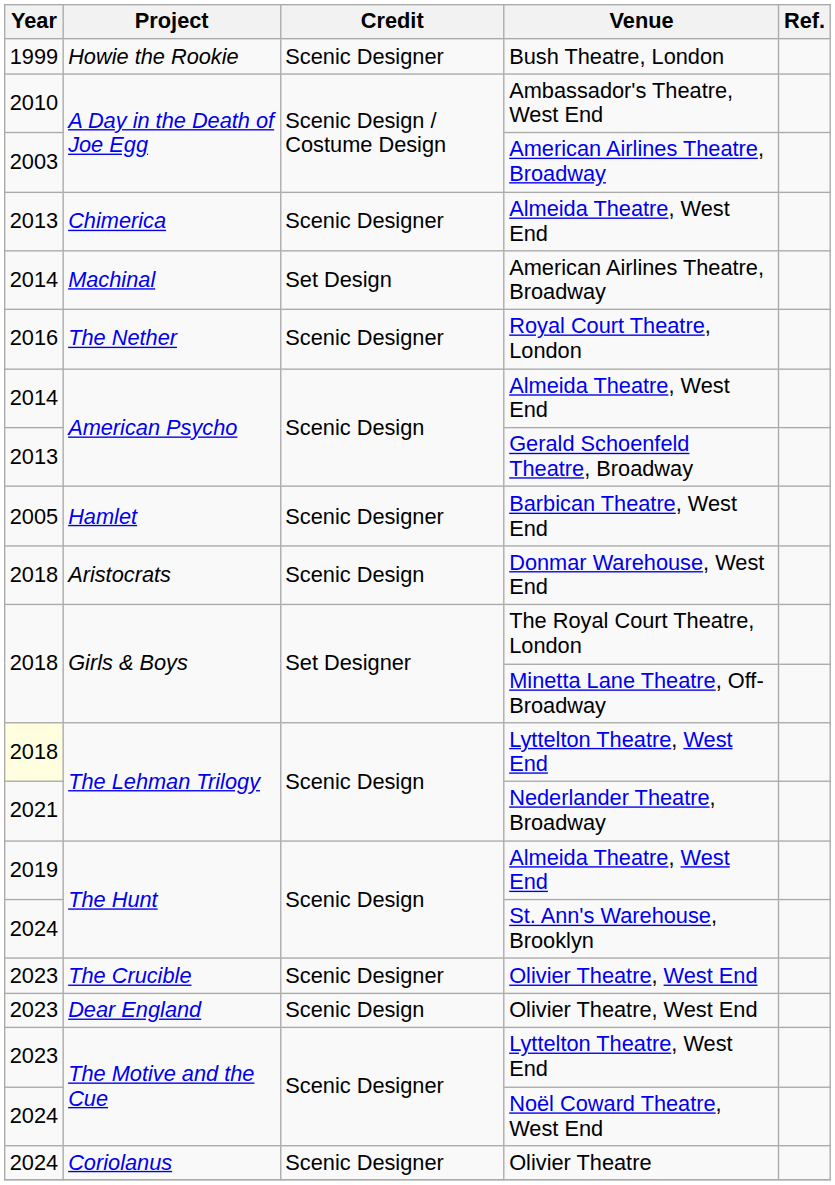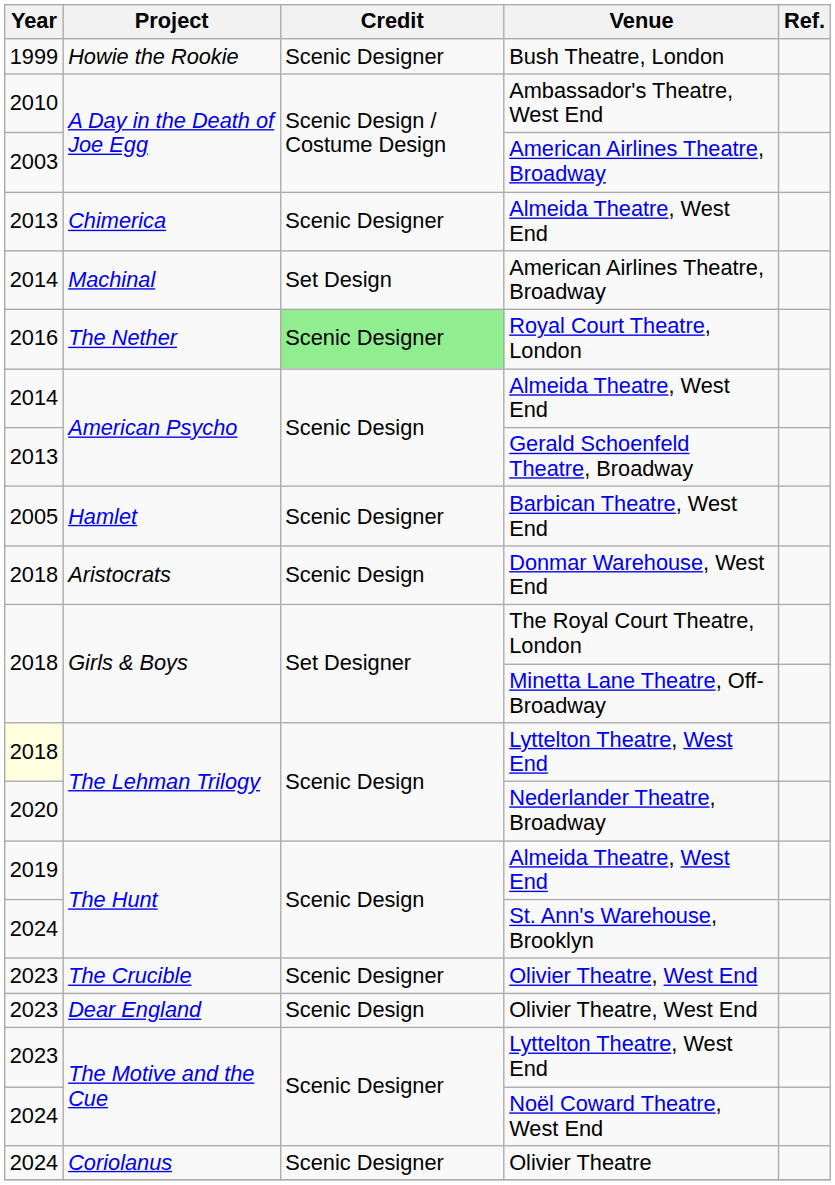Royal Court Theatre, London | Credit: no background -> lightgreen background
Nederlander Theatre, Broadway | Year: 2021 -> 2020
